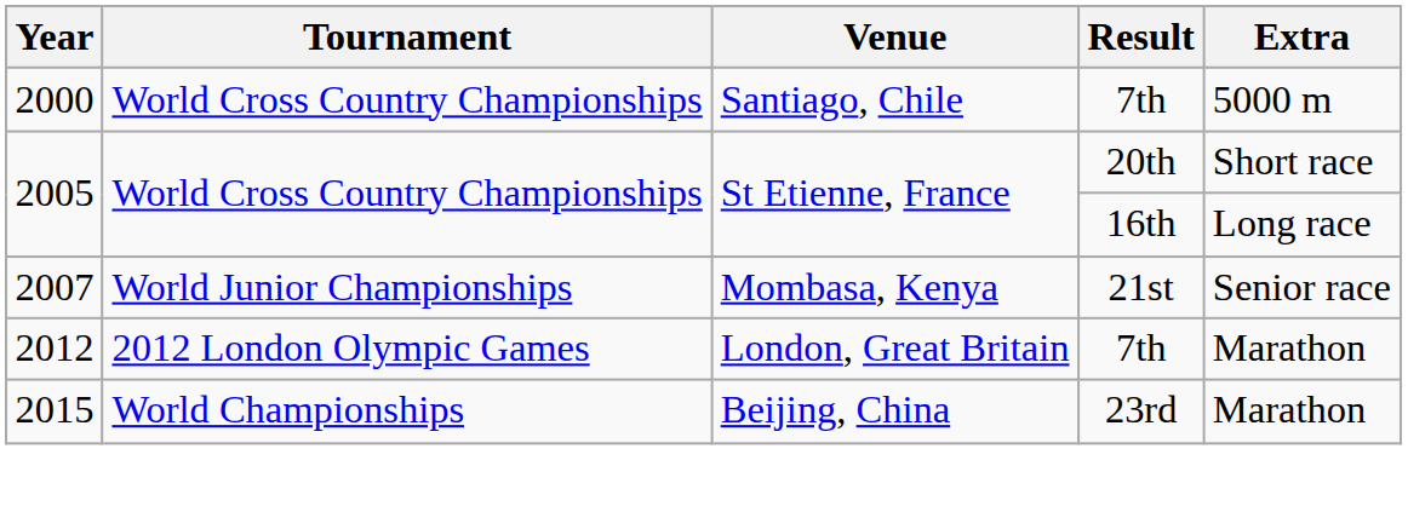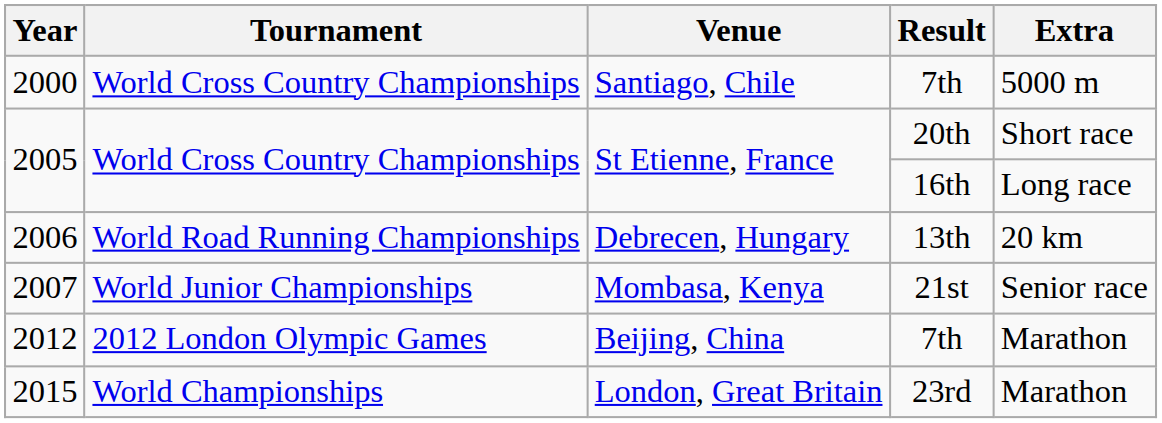+ row: 2006 | World Road Running Championships | Debrecen, Hungary | 13th | 20 km
2012 | Venue: London, Great Britain -> Beijing, China
2015 | Venue: Beijing, China -> London, Great Britain
